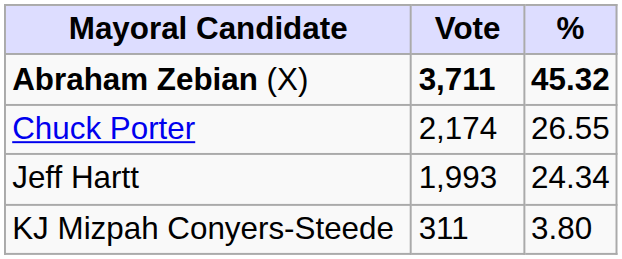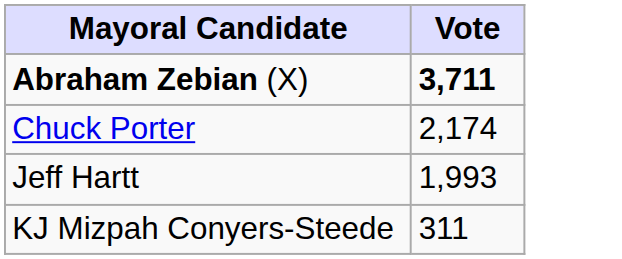- column: % | 45.32 | 26.55 | 24.34 | 3.80
